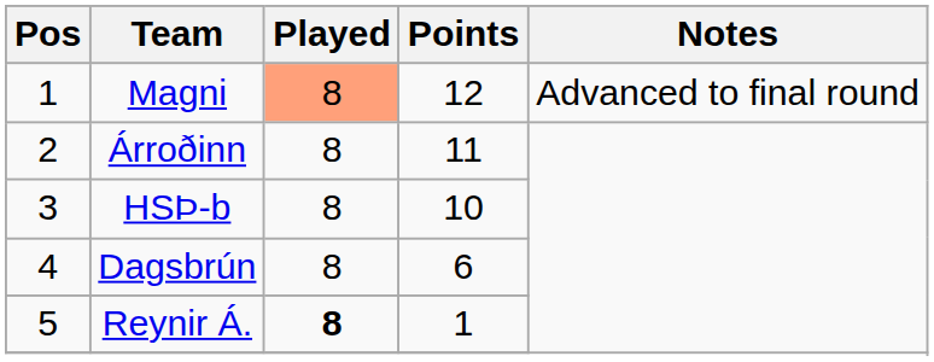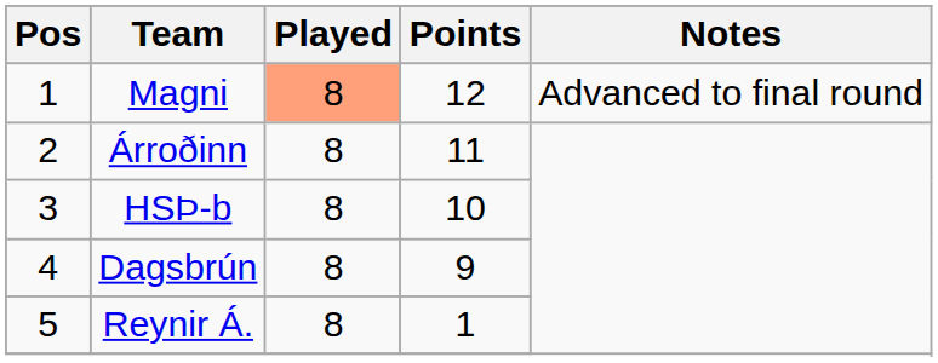Dagsbrún | Points: 6 -> 9
Reynir Á. | Played: bold -> normal
